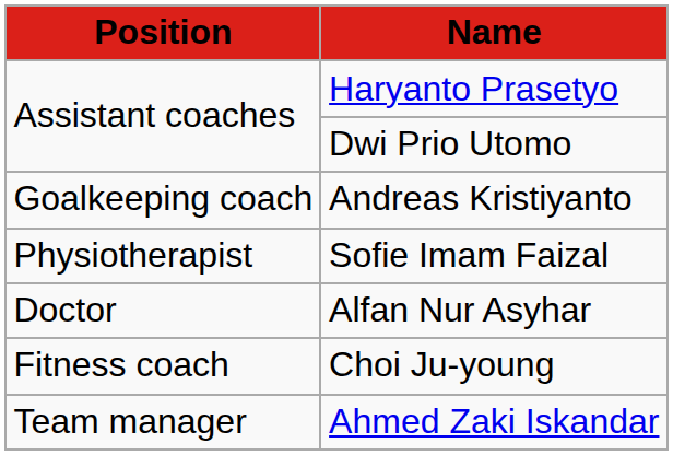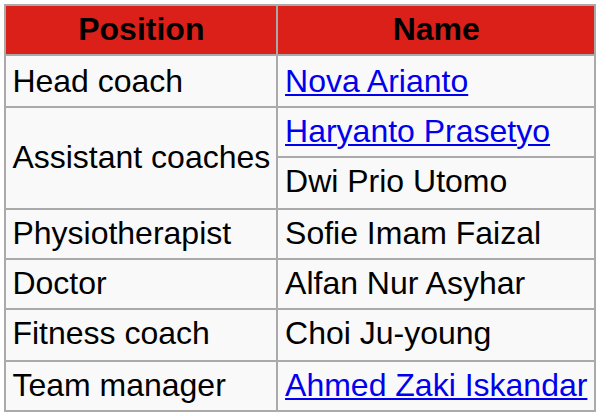+ row: Head coach | Nova Arianto
- row: Goalkeeping coach | Andreas Kristiyanto
